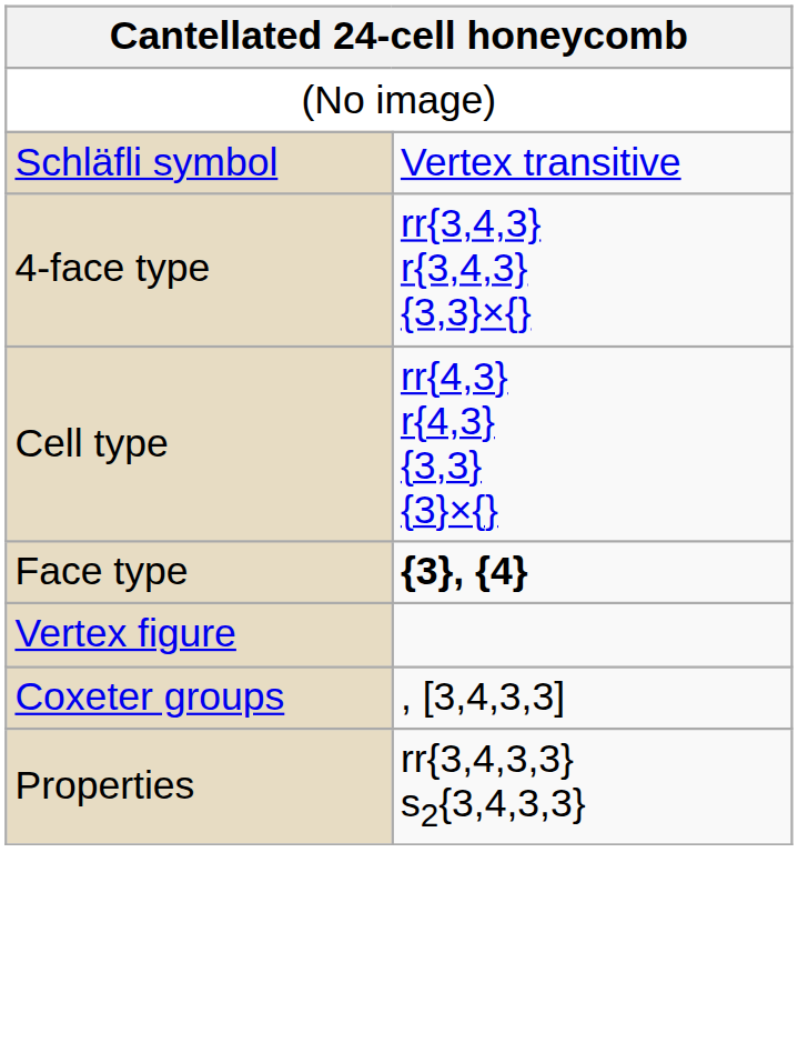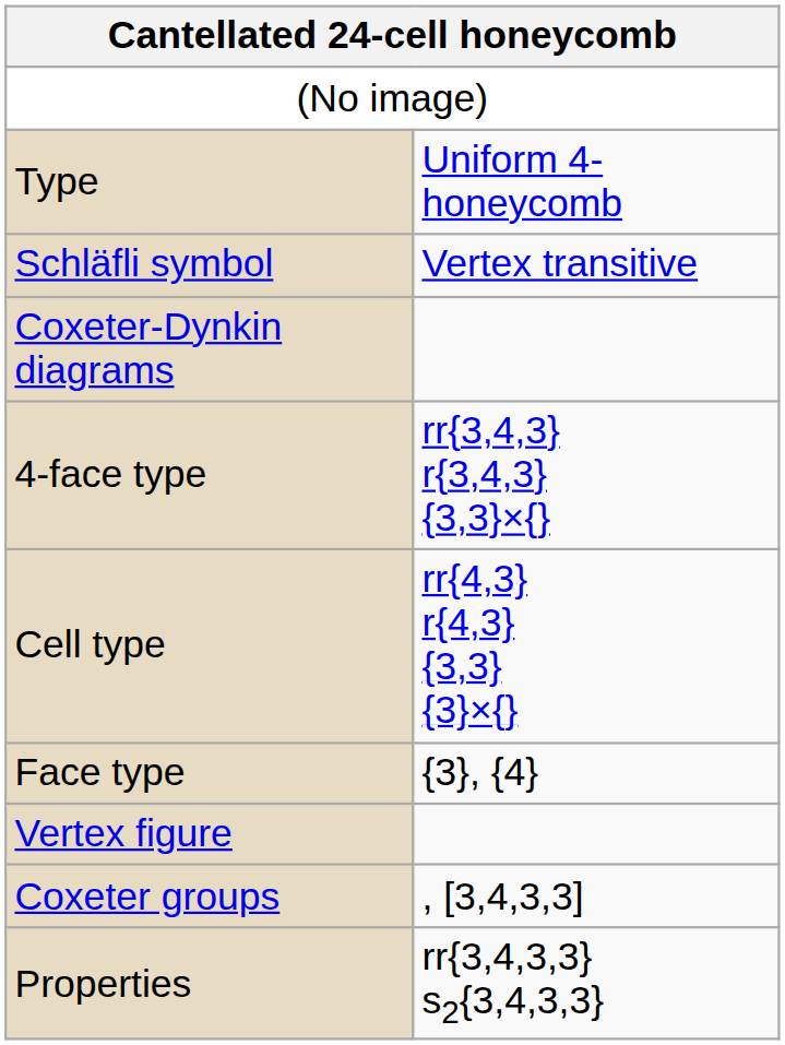+ row: Type | Uniform 4-honeycomb
+ row: Coxeter-Dynkin diagrams
Face type | column 2: bold -> normal
